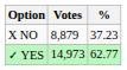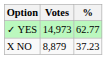rows swapped: ✓ YES <-> X NO
